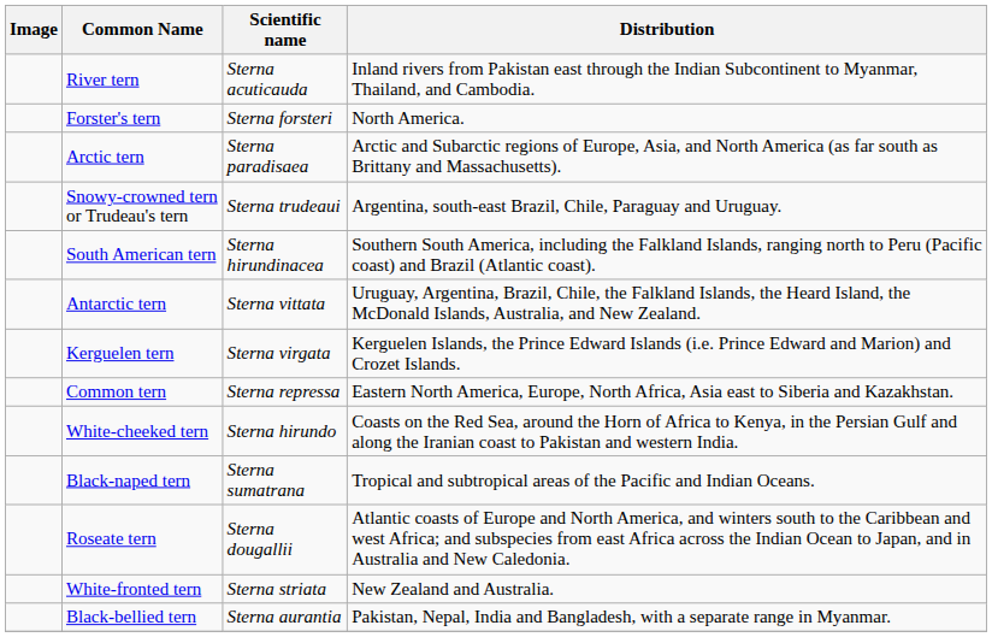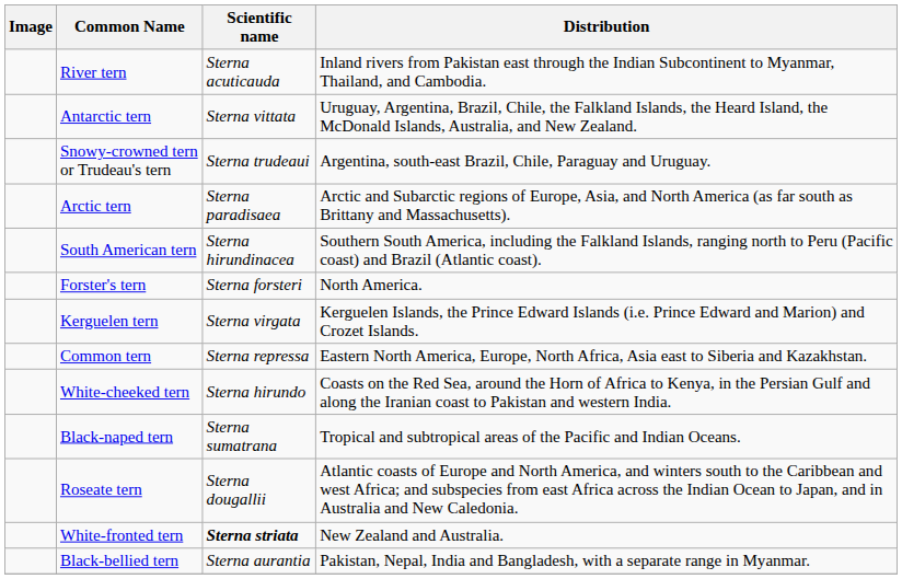rows swapped: Forster's tern <-> Antarctic tern
rows swapped: Snowy-crowned tern or Trudeau's tern <-> Arctic tern
White-fronted tern | Scientific name: normal -> bold
